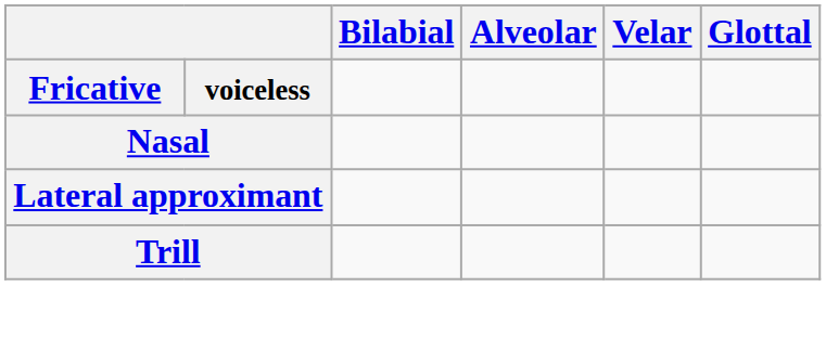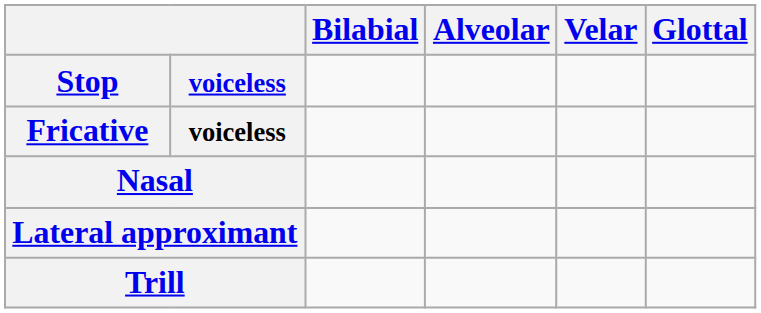+ row: Stop | voiceless
